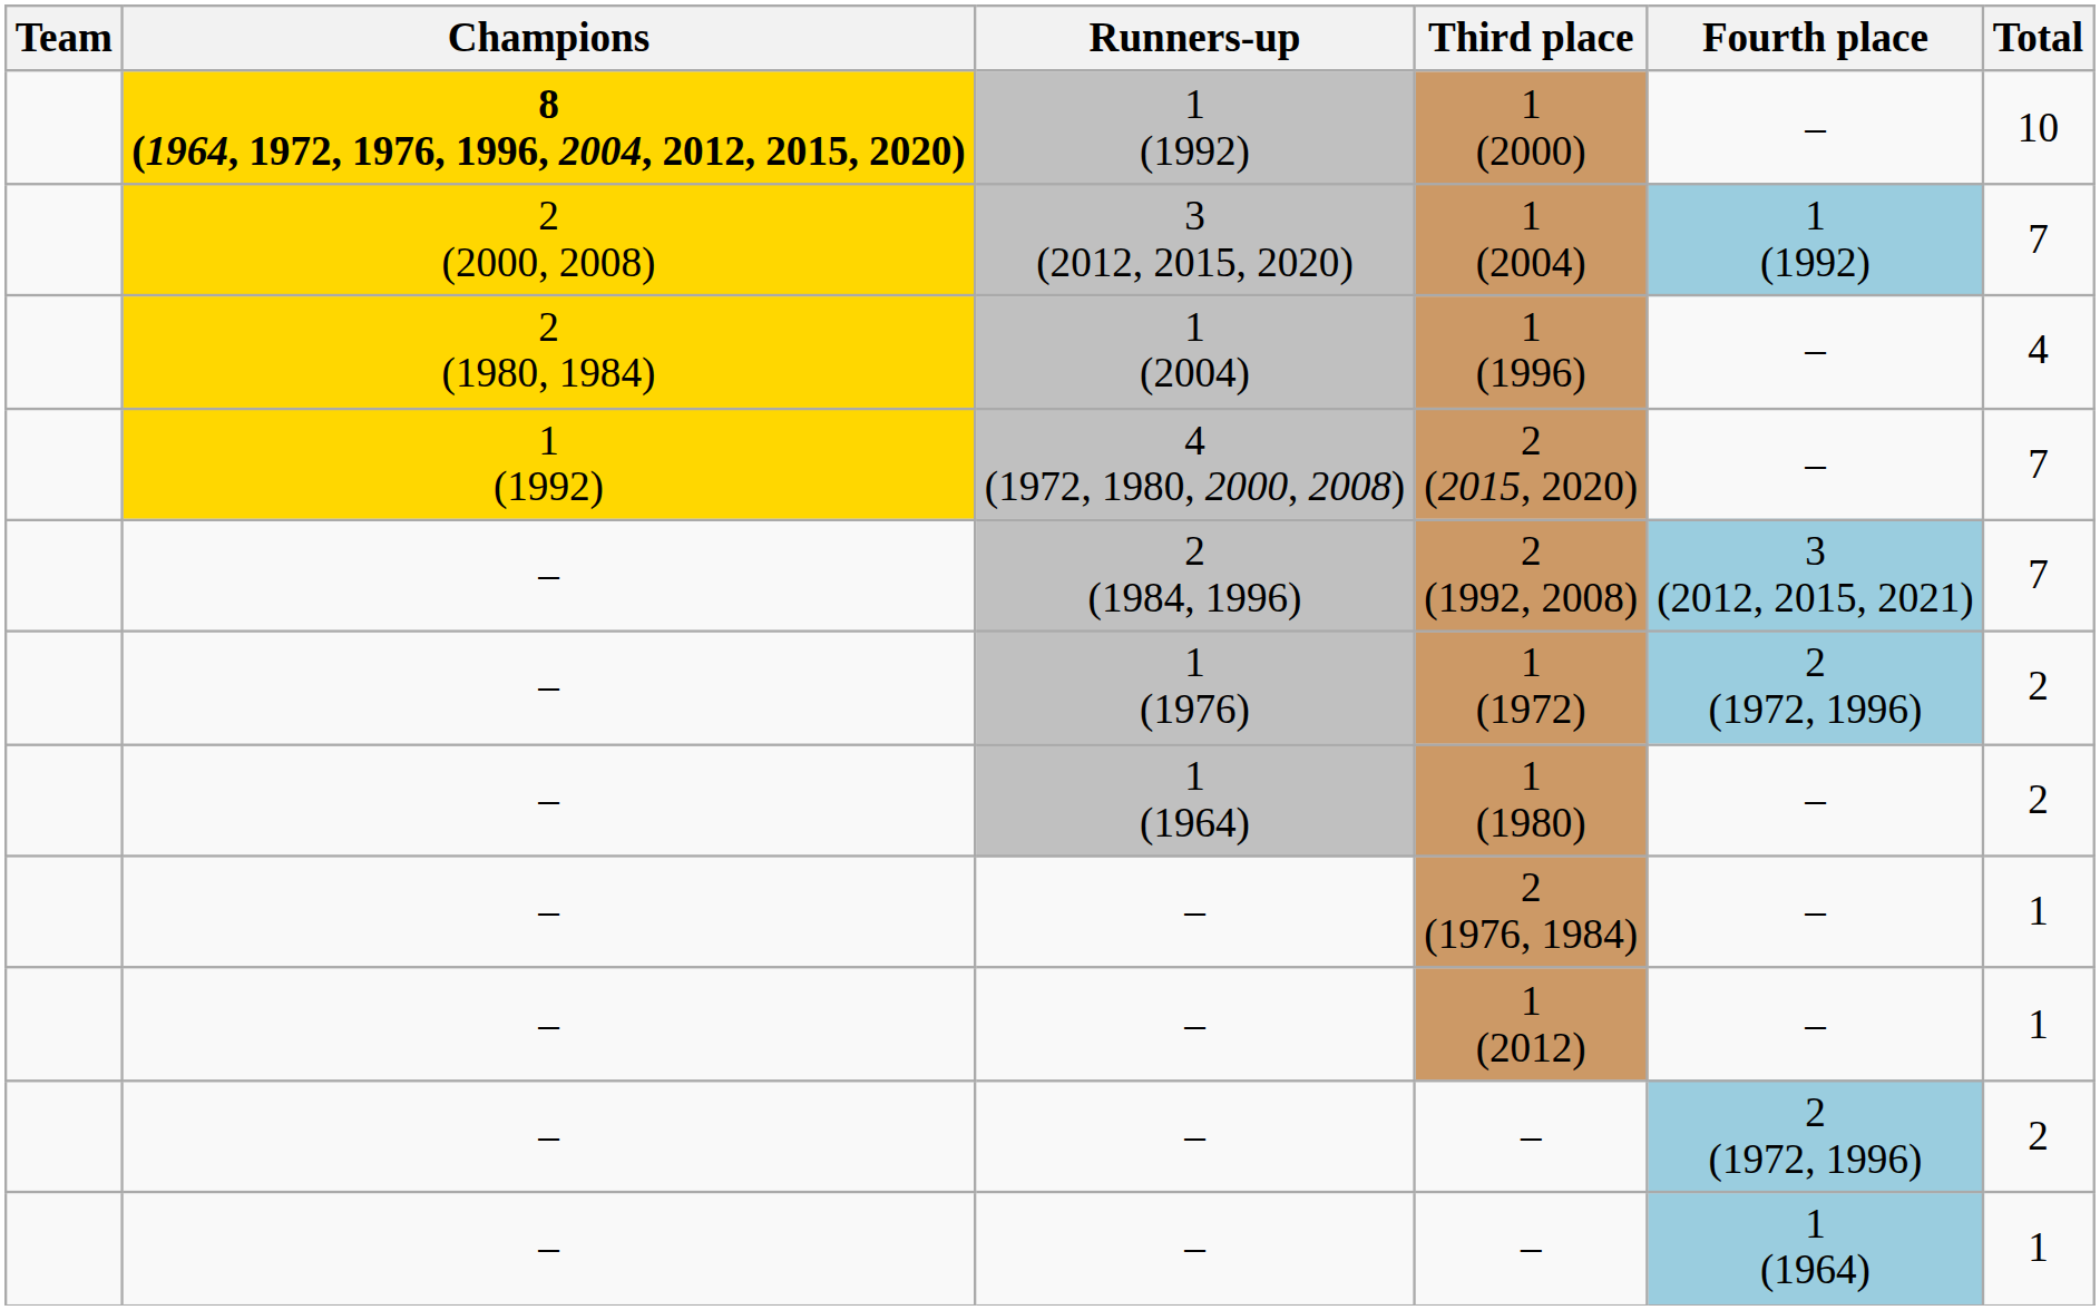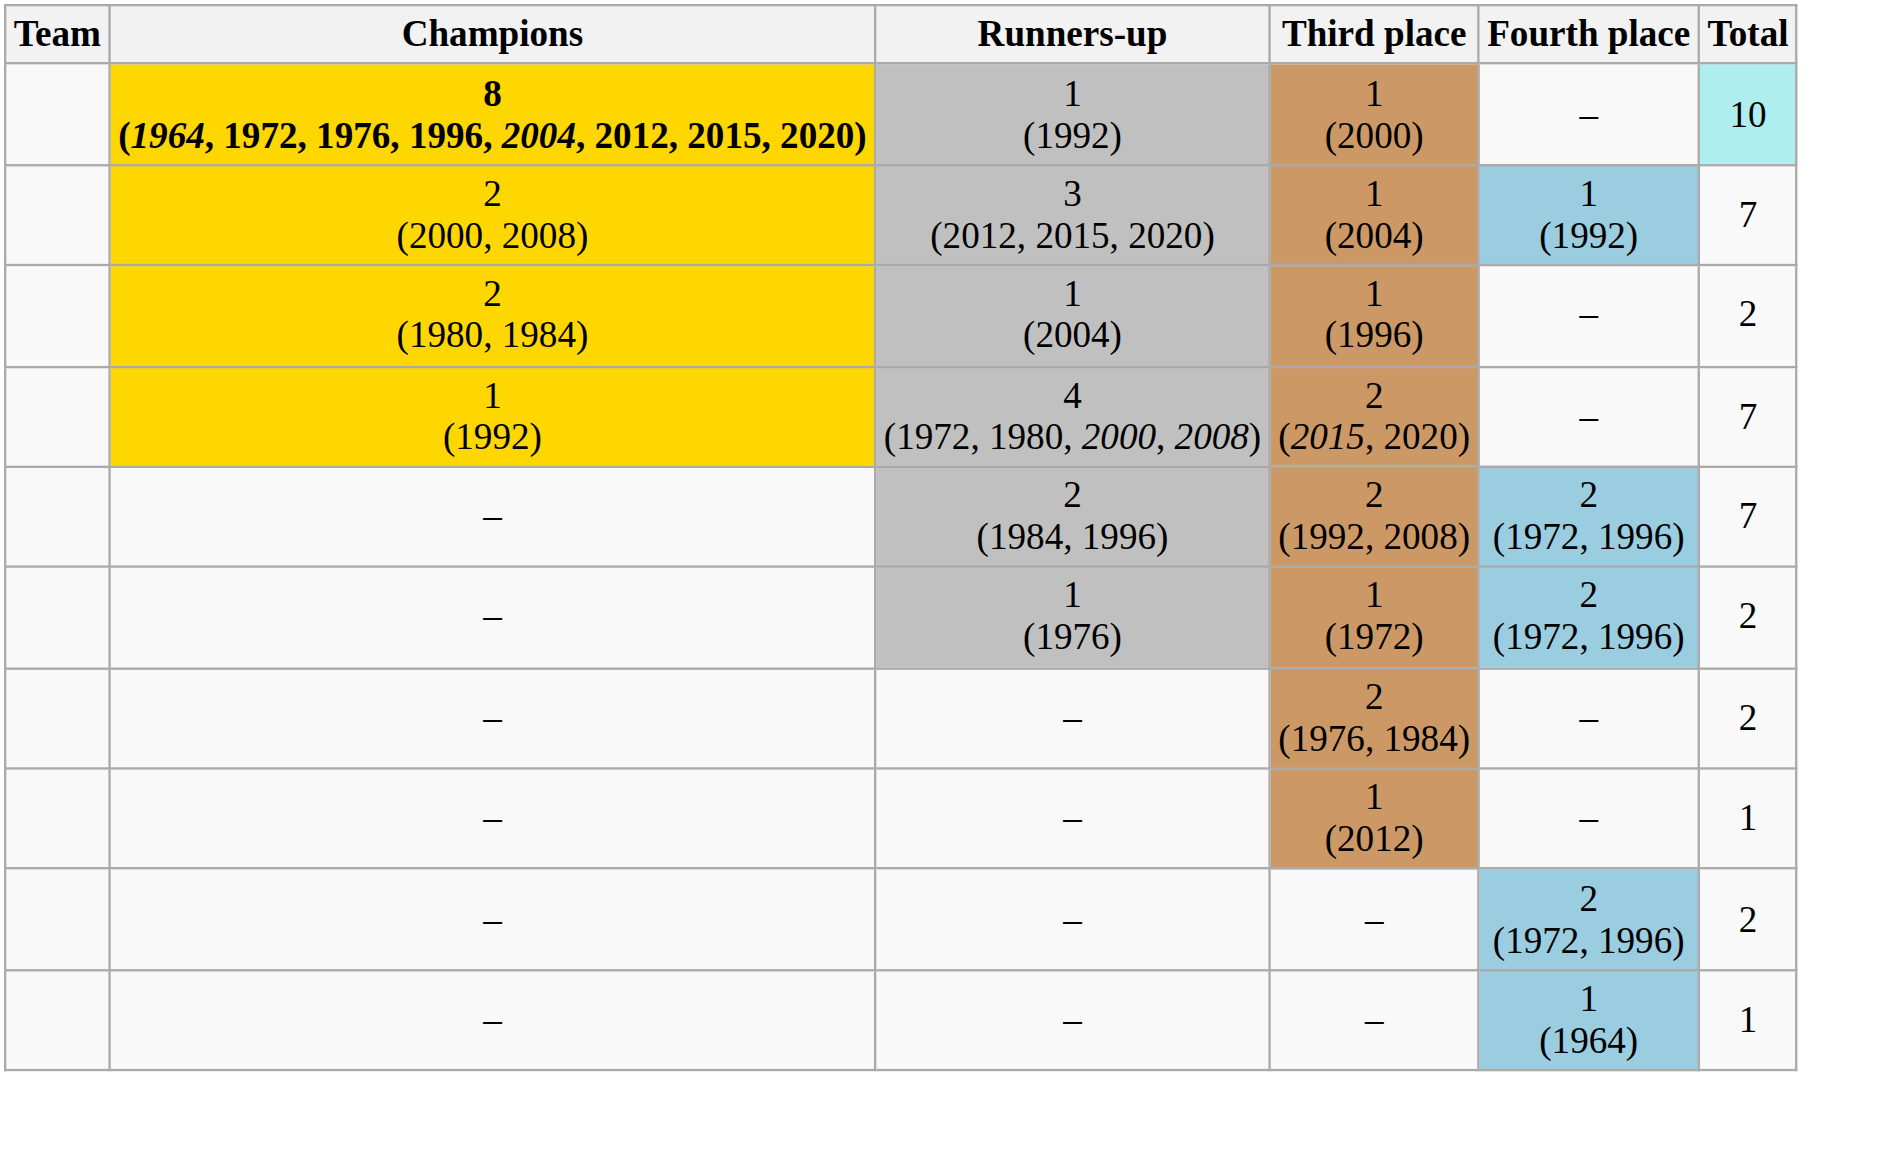1 (2000) | Total: no background -> paleturquoise background
1 (1996) | Total: 4 -> 2
2 (1992, 2008) | Fourth place: 3 (2012, 2015, 2021) -> 2 (1972, 1996)
- row: – | 1 (1964) | 1 (1980) | – | 2
2 (1976, 1984) | Total: 1 -> 2
